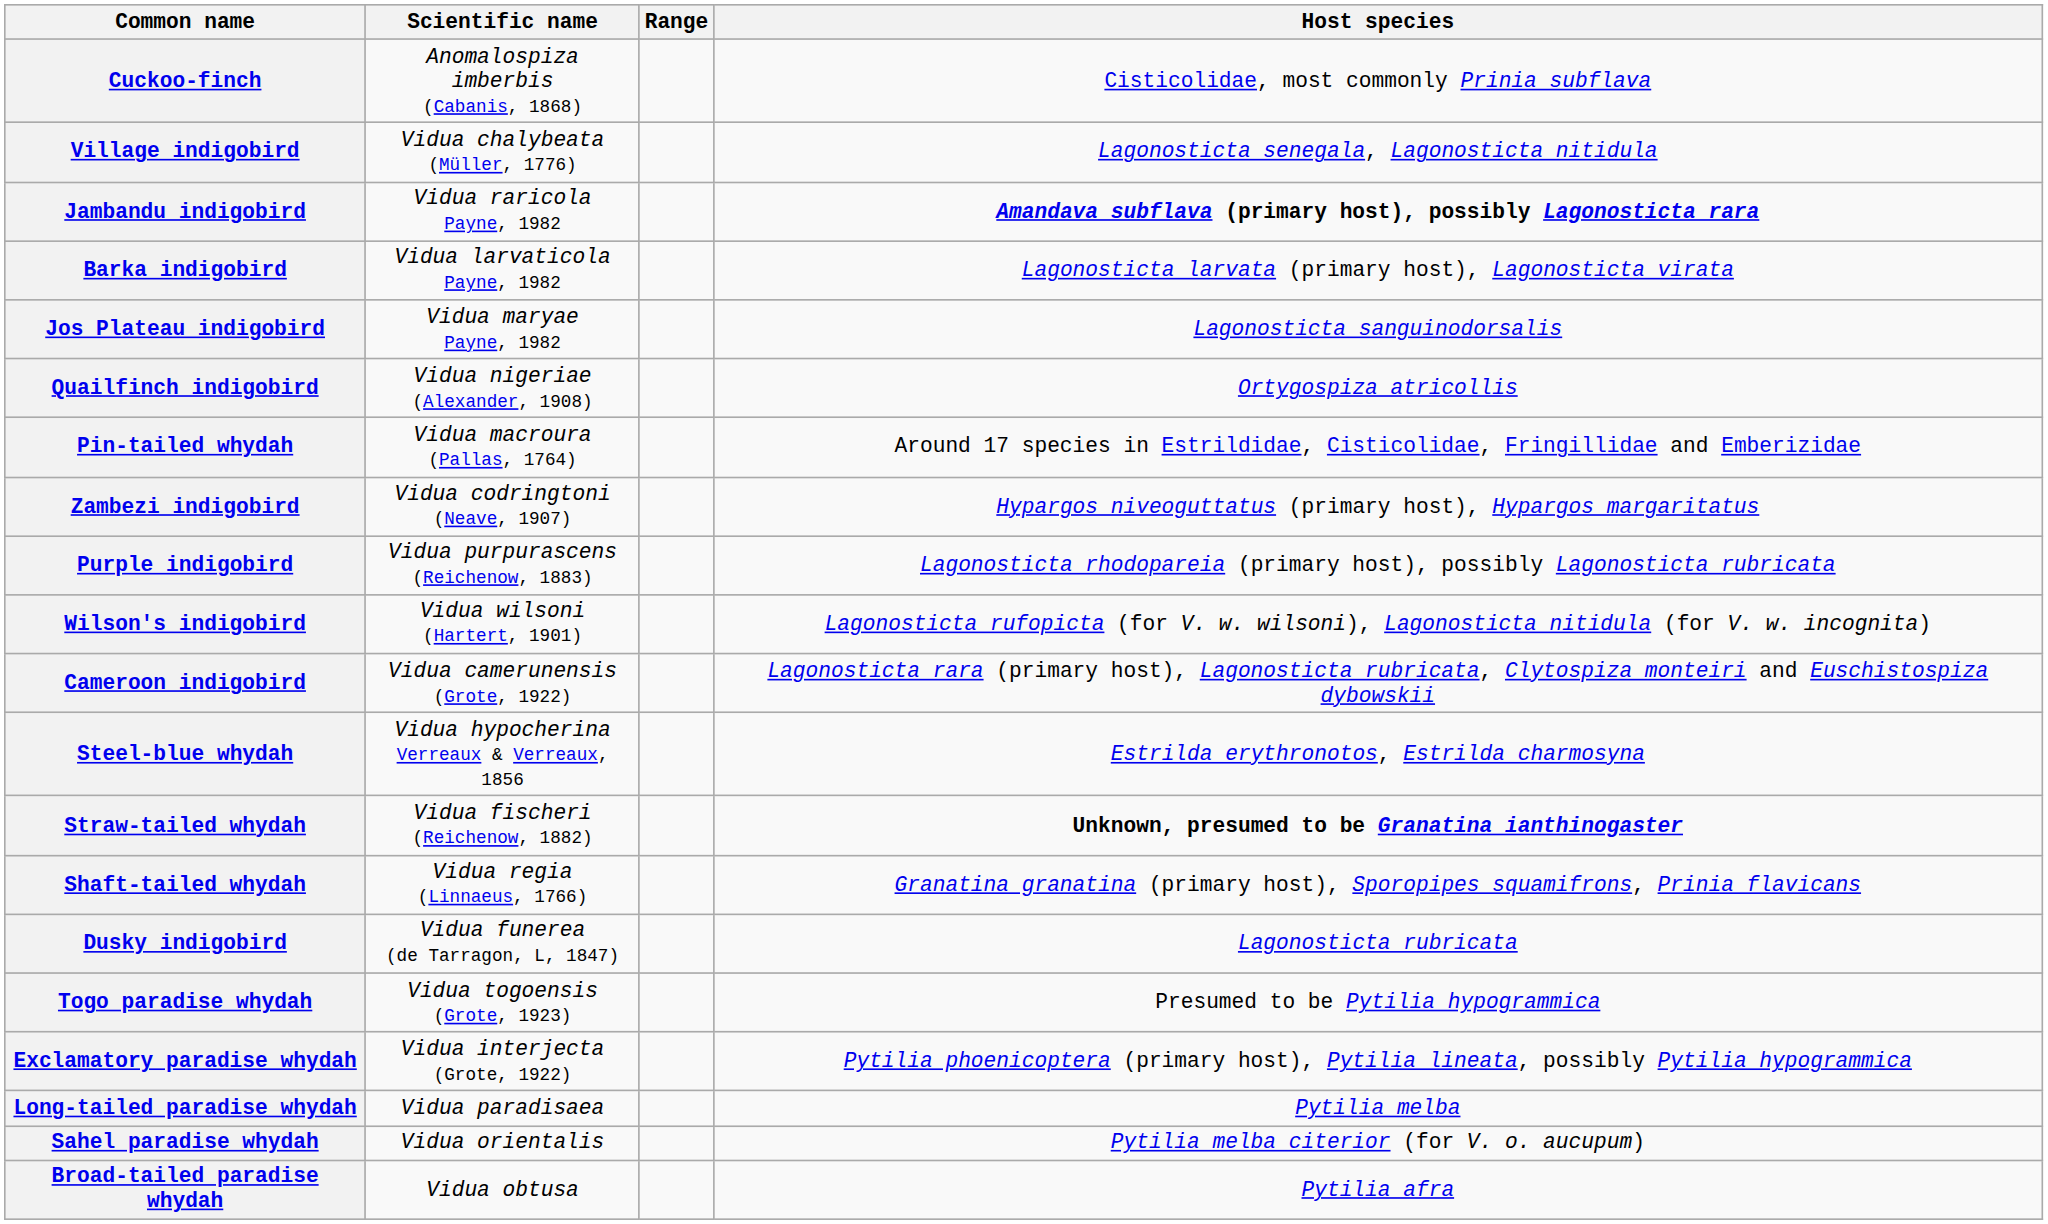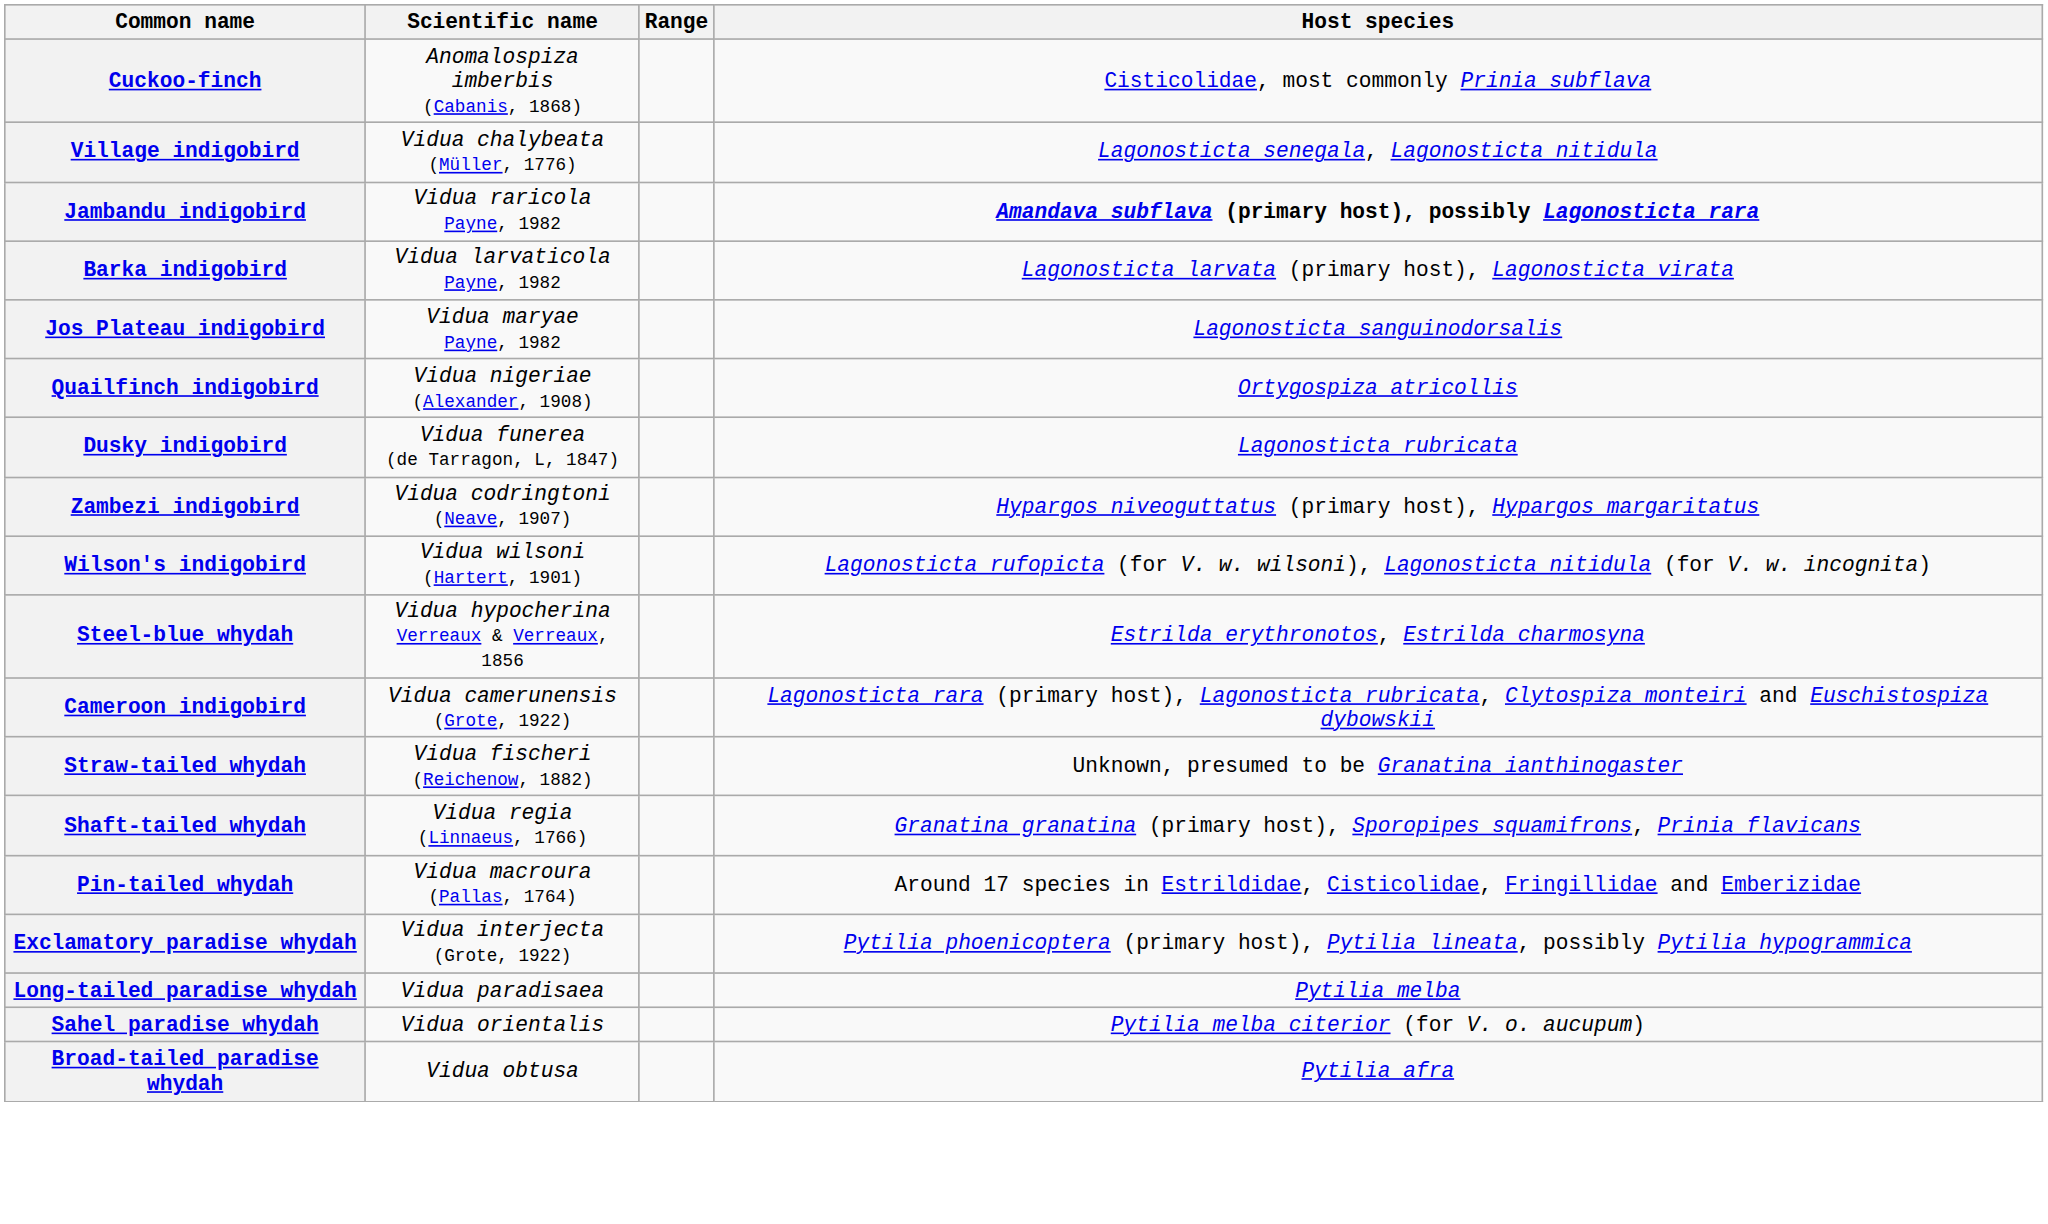rows swapped: Dusky indigobird <-> Pin-tailed whydah
- row: Purple indigobird | Vidua purpurascens (Reichenow, 1883) | Lagonosticta rhodopareia (primary host), possibly Lagonosticta rubricata
rows swapped: Cameroon indigobird <-> Steel-blue whydah
Straw-tailed whydah | Host species: bold -> normal
- row: Togo paradise whydah | Vidua togoensis (Grote, 1923) | Presumed to be Pytilia hypogrammica
